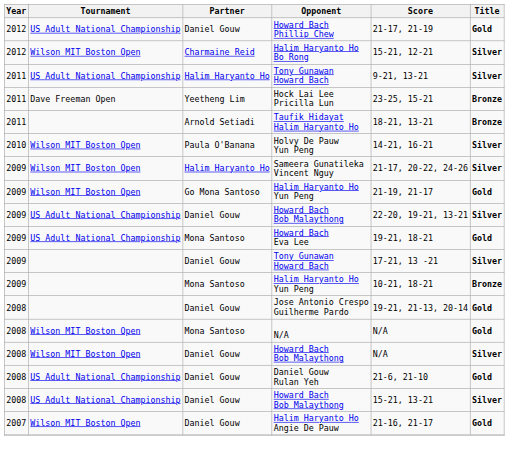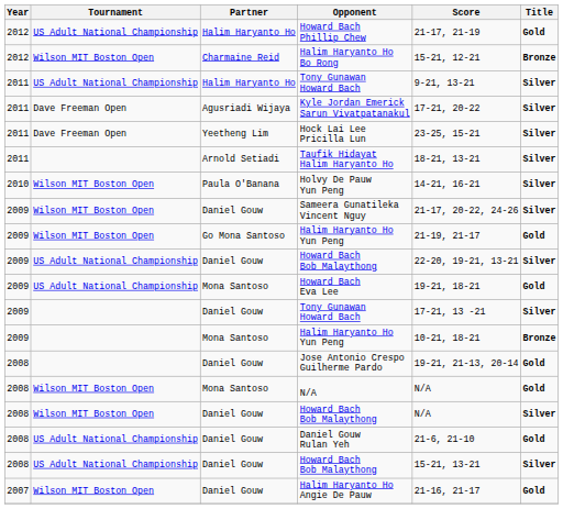Howard Bach Phillip Chew | Partner: Daniel Gouw -> Halim Haryanto Ho
Halim Haryanto Ho Bo Rong | Title: Silver -> Bronze
+ row: 2011 | Dave Freeman Open | Agusriadi Wijaya | Kyle Jordan Emerick Sarun Vivatpatanakul | 17-21, 20-22 | Silver
Hock Lai Lee Pricilla Lun | Title: Bronze -> Silver
Taufik Hidayat Halim Haryanto Ho | Title: Bronze -> Silver
Sameera Gunatileka Vincent Nguy | Partner: Halim Haryanto Ho -> Daniel Gouw
